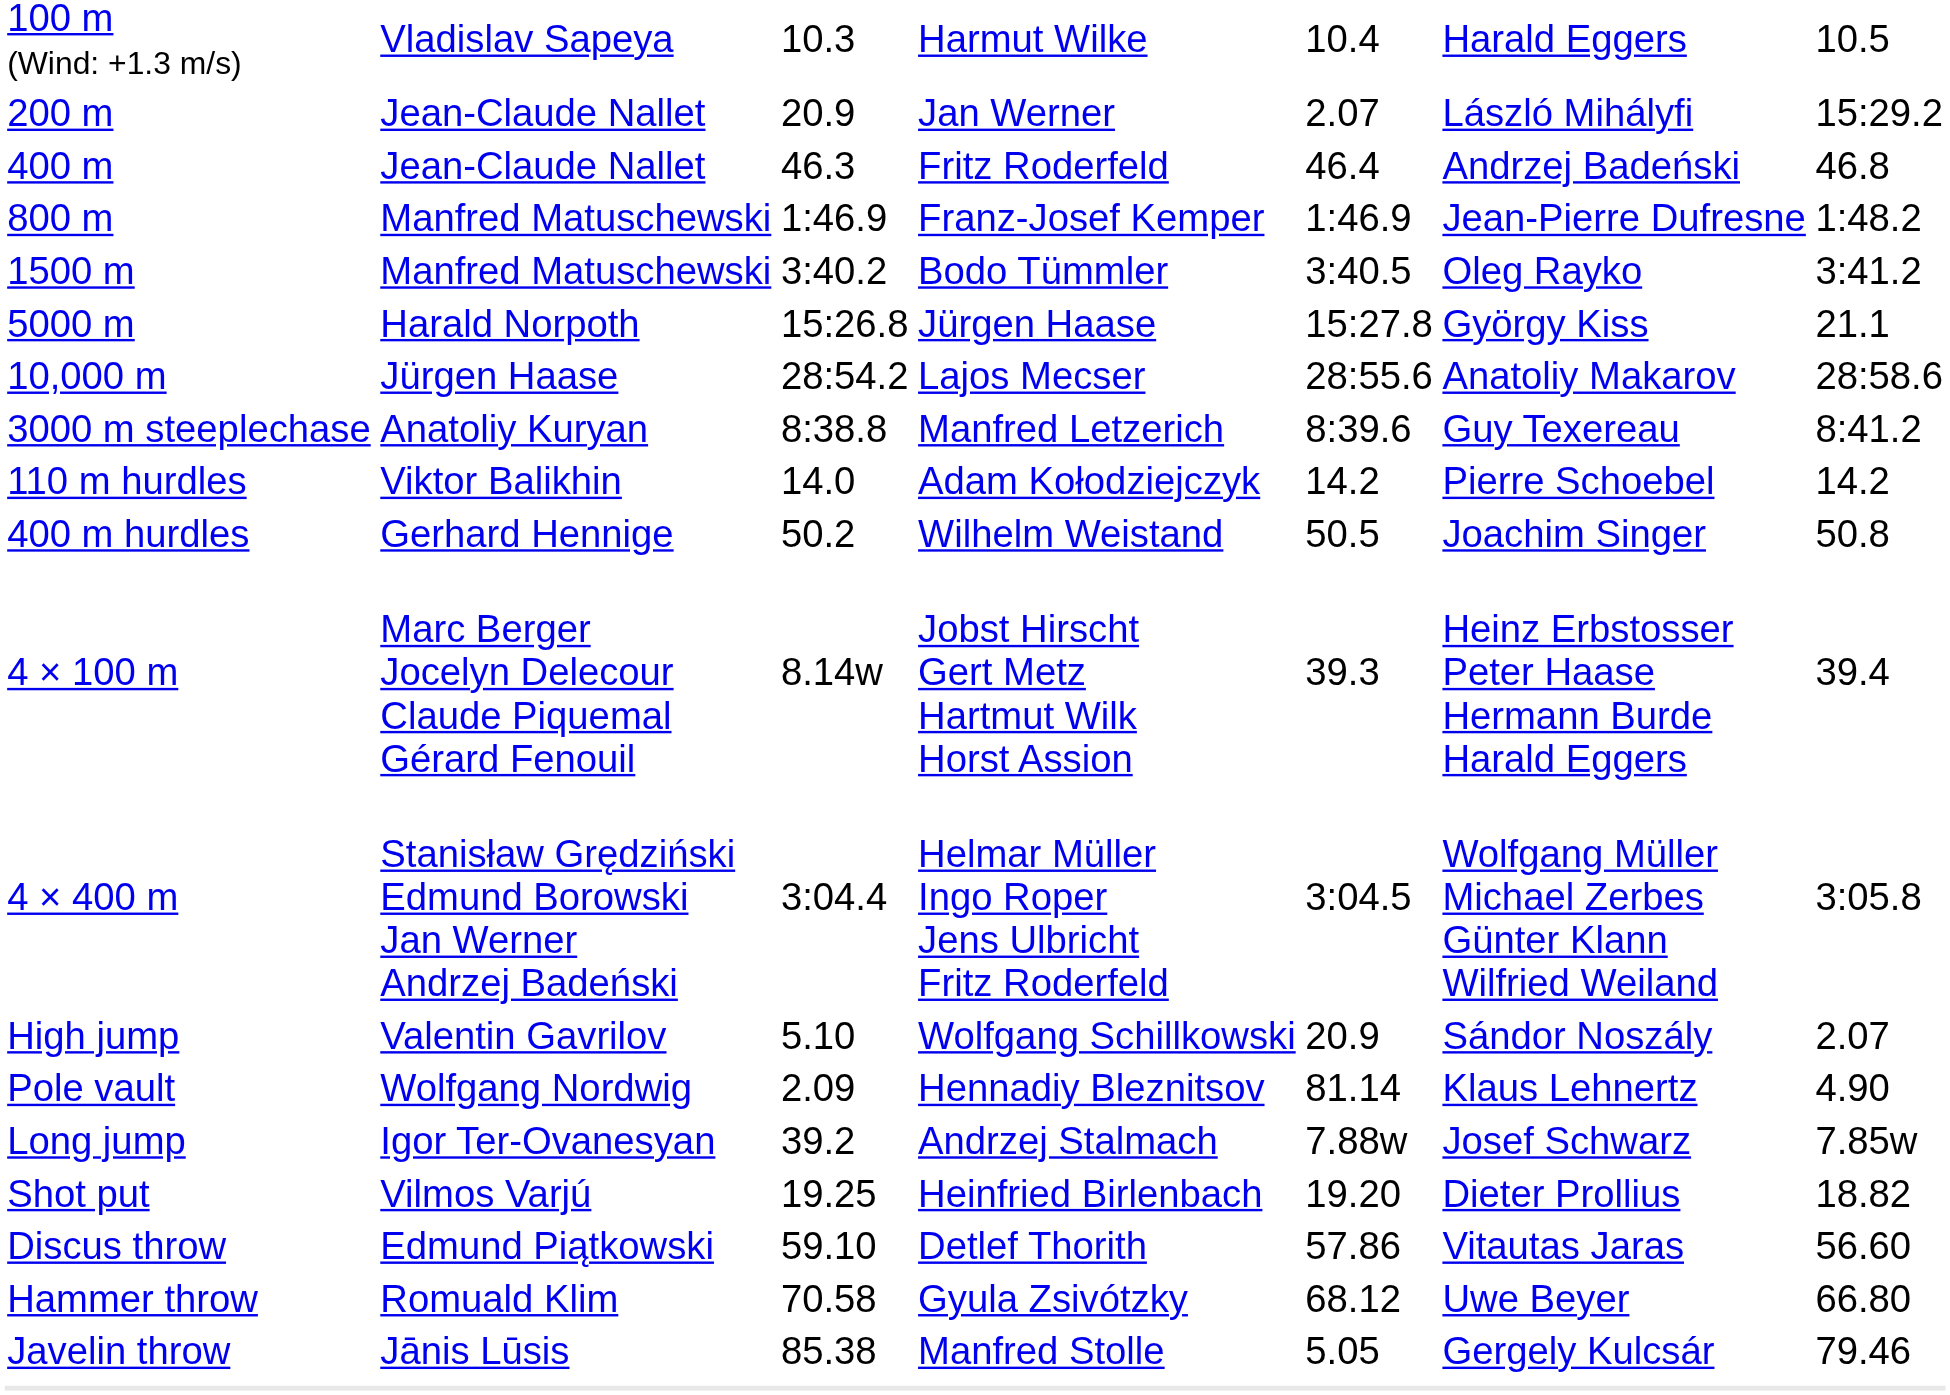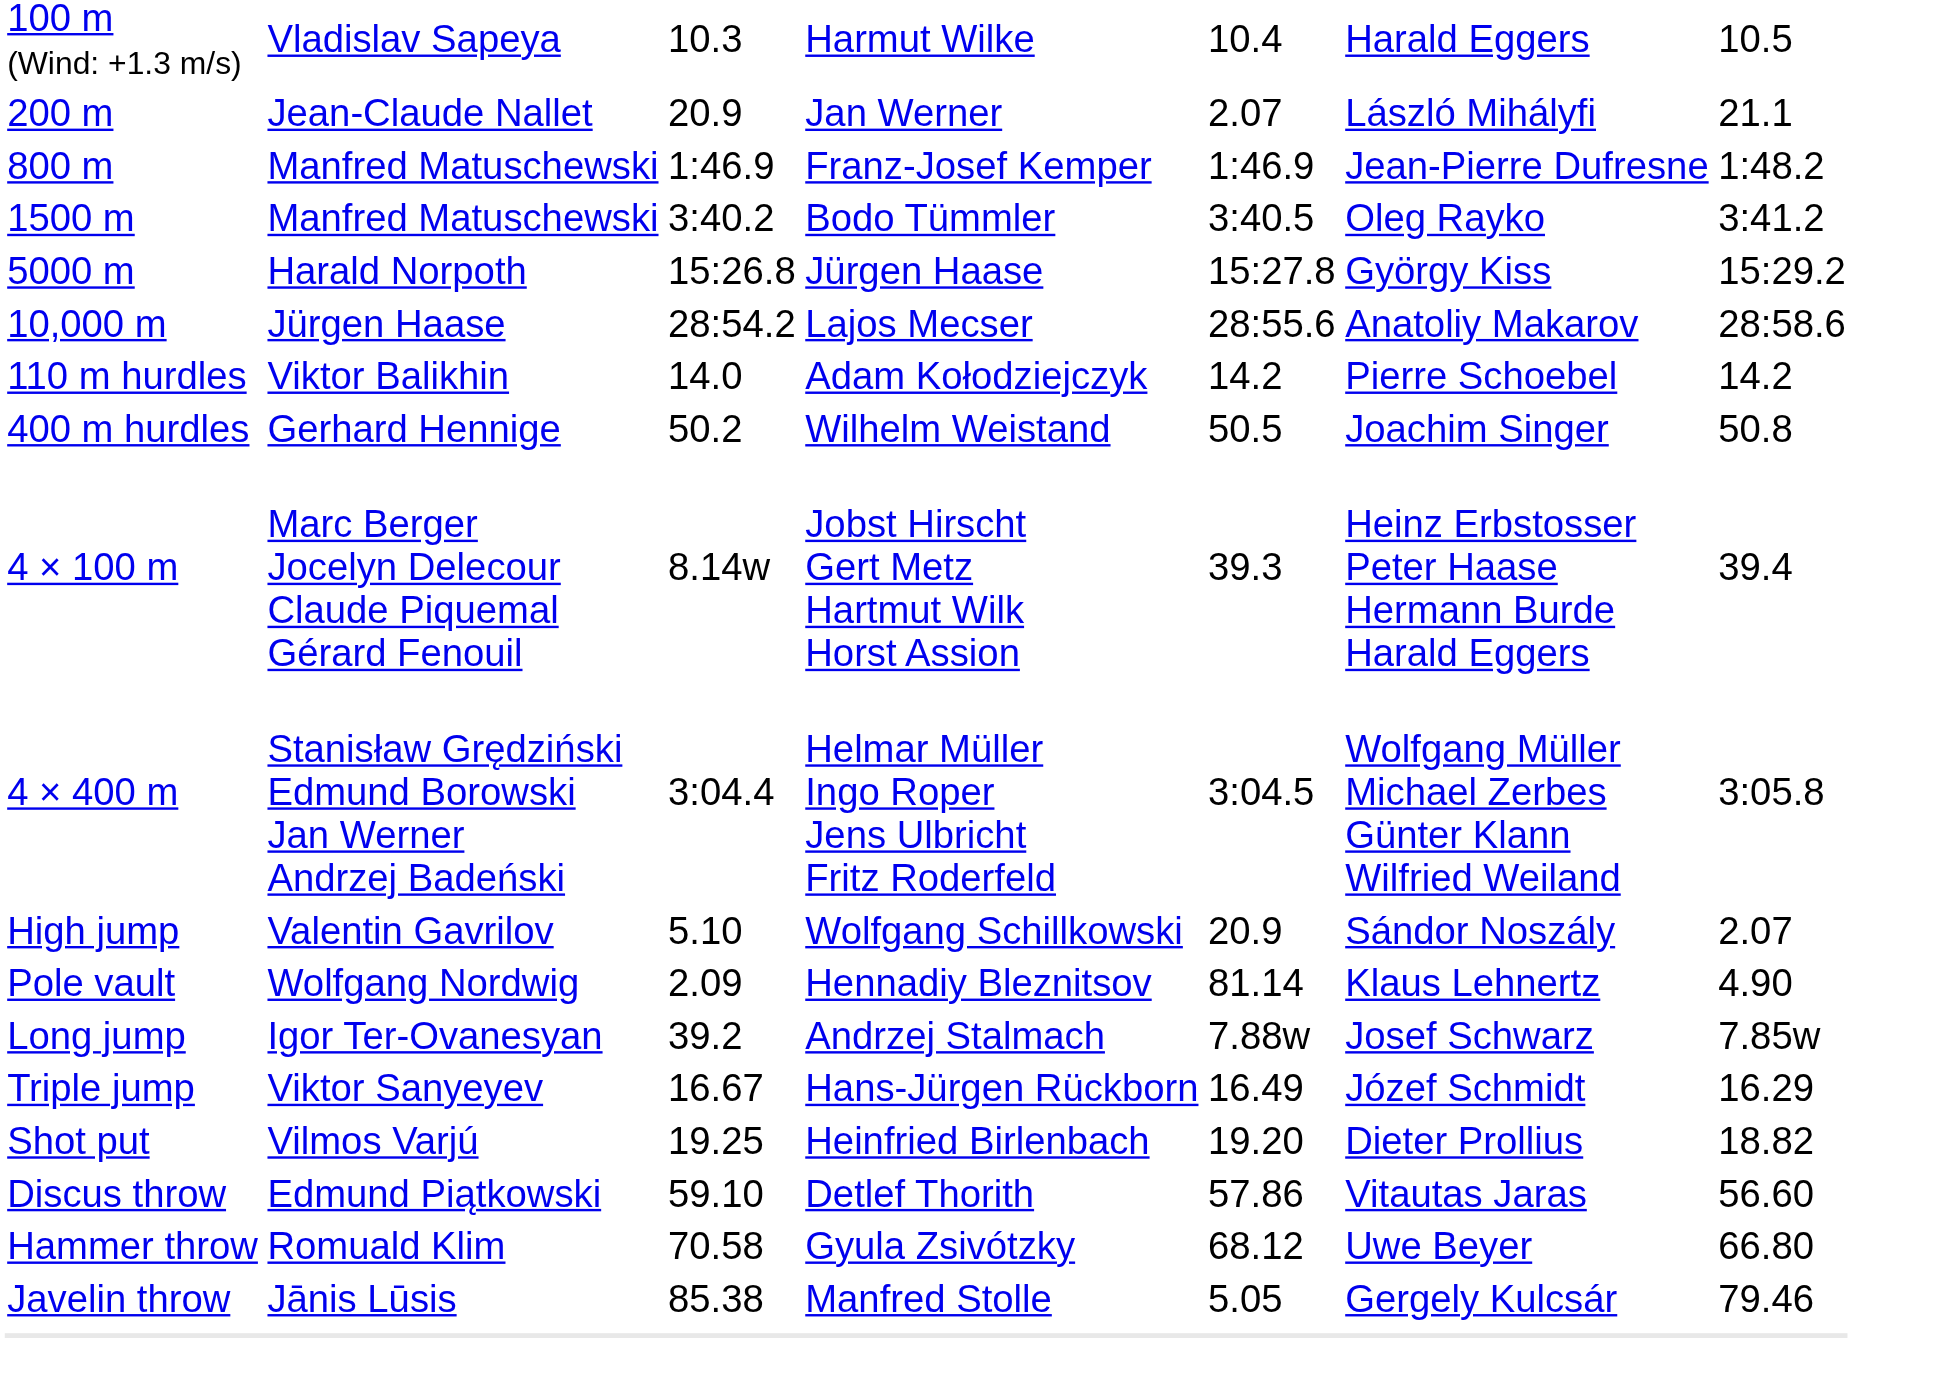200 m | column 7: 15:29.2 -> 21.1
- row: 400 m | Jean-Claude Nallet | 46.3 | Fritz Roderfeld | 46.4 | Andrzej Badeński | 46.8
5000 m | column 7: 21.1 -> 15:29.2
- row: 3000 m steeplechase | Anatoliy Kuryan | 8:38.8 | Manfred Letzerich | 8:39.6 | Guy Texereau | 8:41.2
+ row: Triple jump | Viktor Sanyeyev | 16.67 | Hans-Jürgen Rückborn | 16.49 | Józef Schmidt | 16.29
